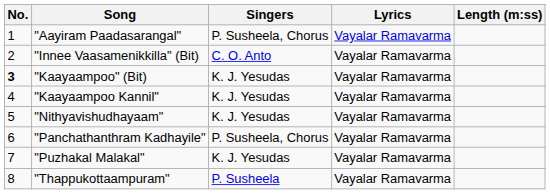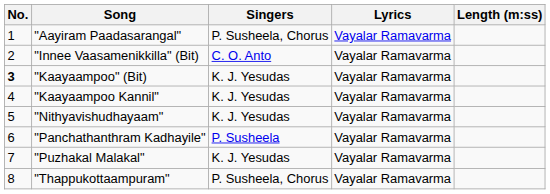"Panchathanthram Kadhayile" | Singers: P. Susheela, Chorus -> P. Susheela
"Thappukottaampuram" | Singers: P. Susheela -> P. Susheela, Chorus
